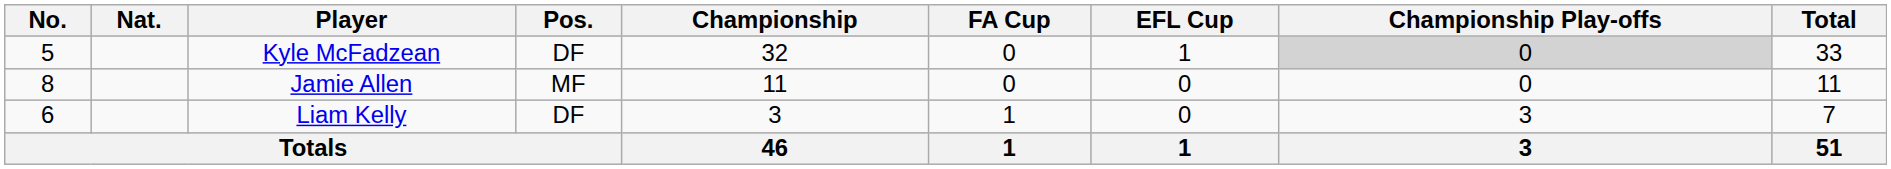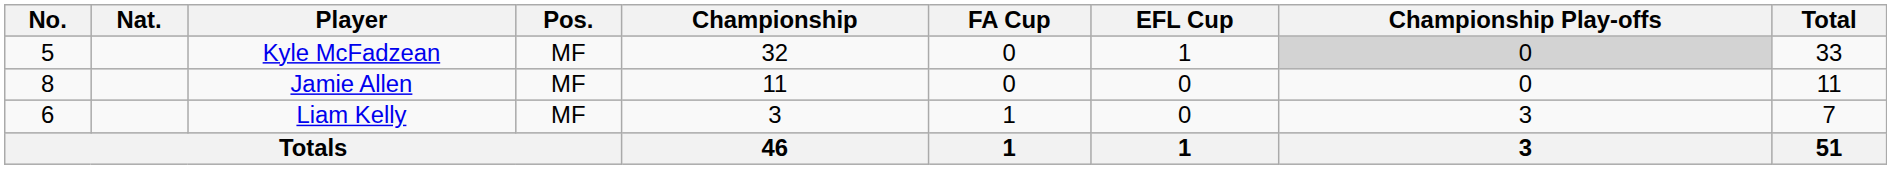Kyle McFadzean | Pos.: DF -> MF
Liam Kelly | Pos.: DF -> MF
